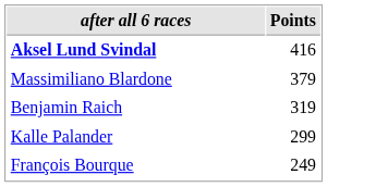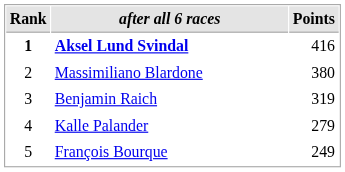+ column: Rank | 1 | 2 | 3 | 4 | 5
Massimiliano Blardone | Points: 379 -> 380
Kalle Palander | Points: 299 -> 279
